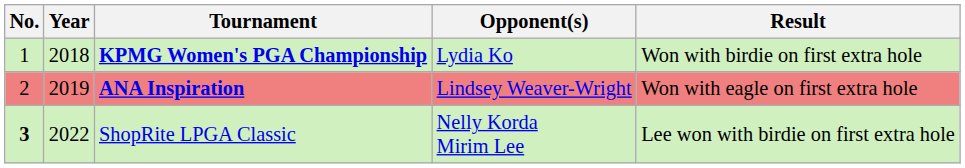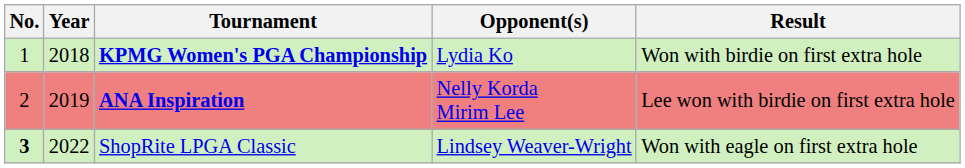ANA Inspiration | Opponent(s): Lindsey Weaver-Wright -> Nelly Korda Mirim Lee
ANA Inspiration | Result: Won with eagle on first extra hole -> Lee won with birdie on first extra hole
ShopRite LPGA Classic | Opponent(s): Nelly Korda Mirim Lee -> Lindsey Weaver-Wright
ShopRite LPGA Classic | Result: Lee won with birdie on first extra hole -> Won with eagle on first extra hole
